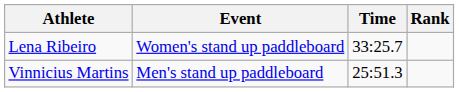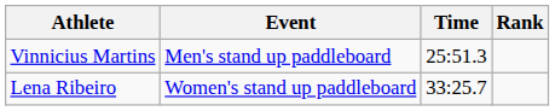rows swapped: Vinnicius Martins <-> Lena Ribeiro
